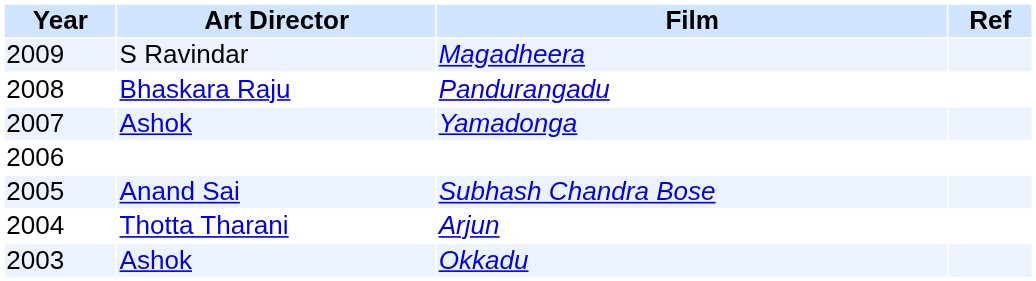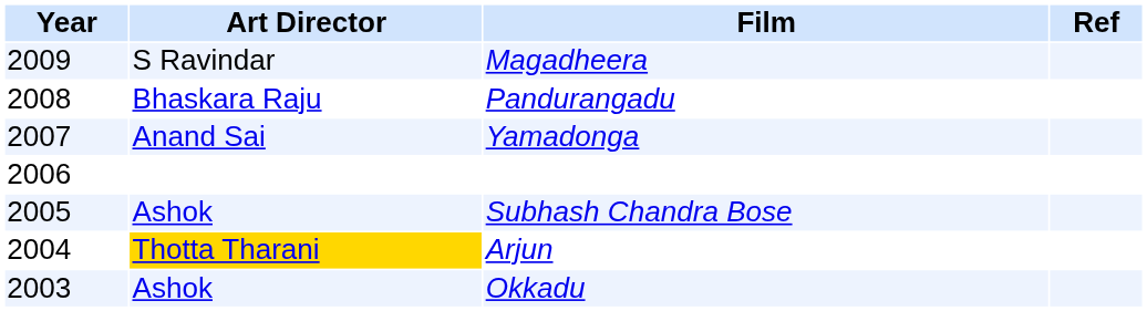Yamadonga | Art Director: Ashok -> Anand Sai
Subhash Chandra Bose | Art Director: Anand Sai -> Ashok
Arjun | Art Director: no background -> gold background
